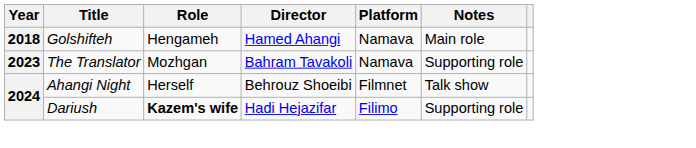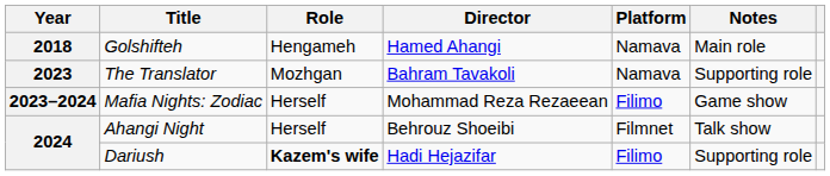+ row: 2023–2024 | Mafia Nights: Zodiac | Herself | Mohammad Reza Rezaeean | Filimo | Game show
